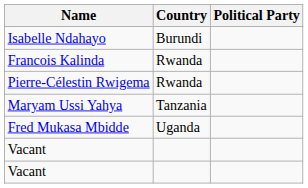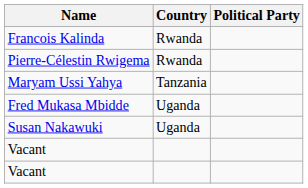- row: Isabelle Ndahayo | Burundi
+ row: Susan Nakawuki | Uganda
